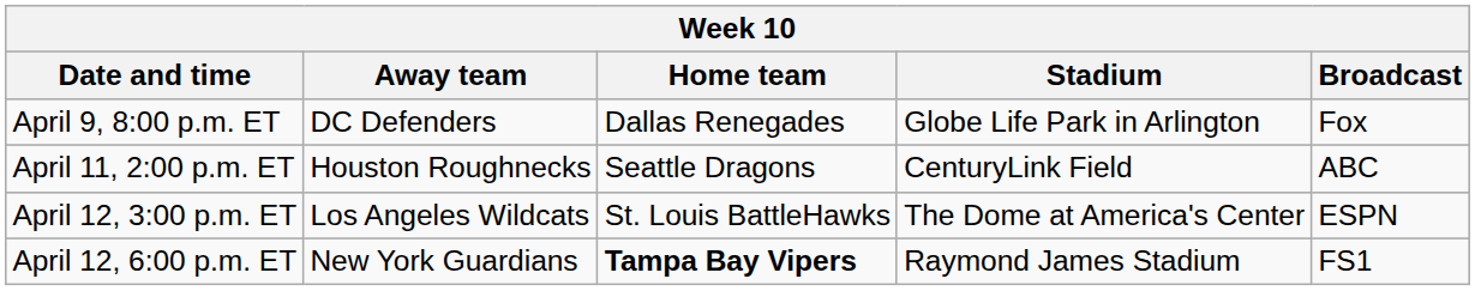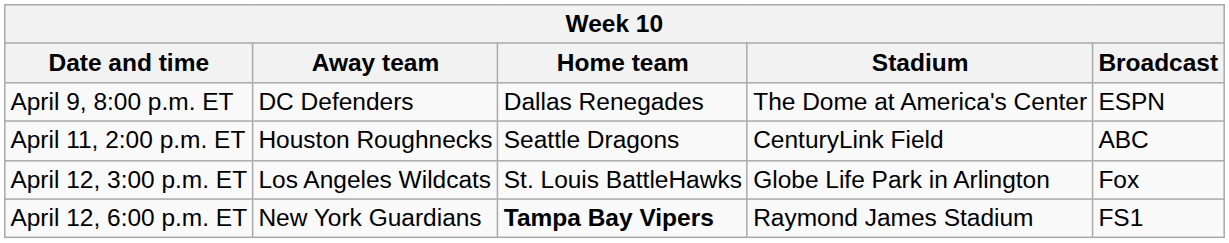April 9, 8:00 p.m. ET | Stadium: Globe Life Park in Arlington -> The Dome at America's Center
April 9, 8:00 p.m. ET | Broadcast: Fox -> ESPN
April 12, 3:00 p.m. ET | Stadium: The Dome at America's Center -> Globe Life Park in Arlington
April 12, 3:00 p.m. ET | Broadcast: ESPN -> Fox
